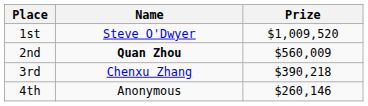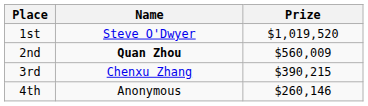1st | Prize: $1,009,520 -> $1,019,520
3rd | Prize: $390,218 -> $390,215
